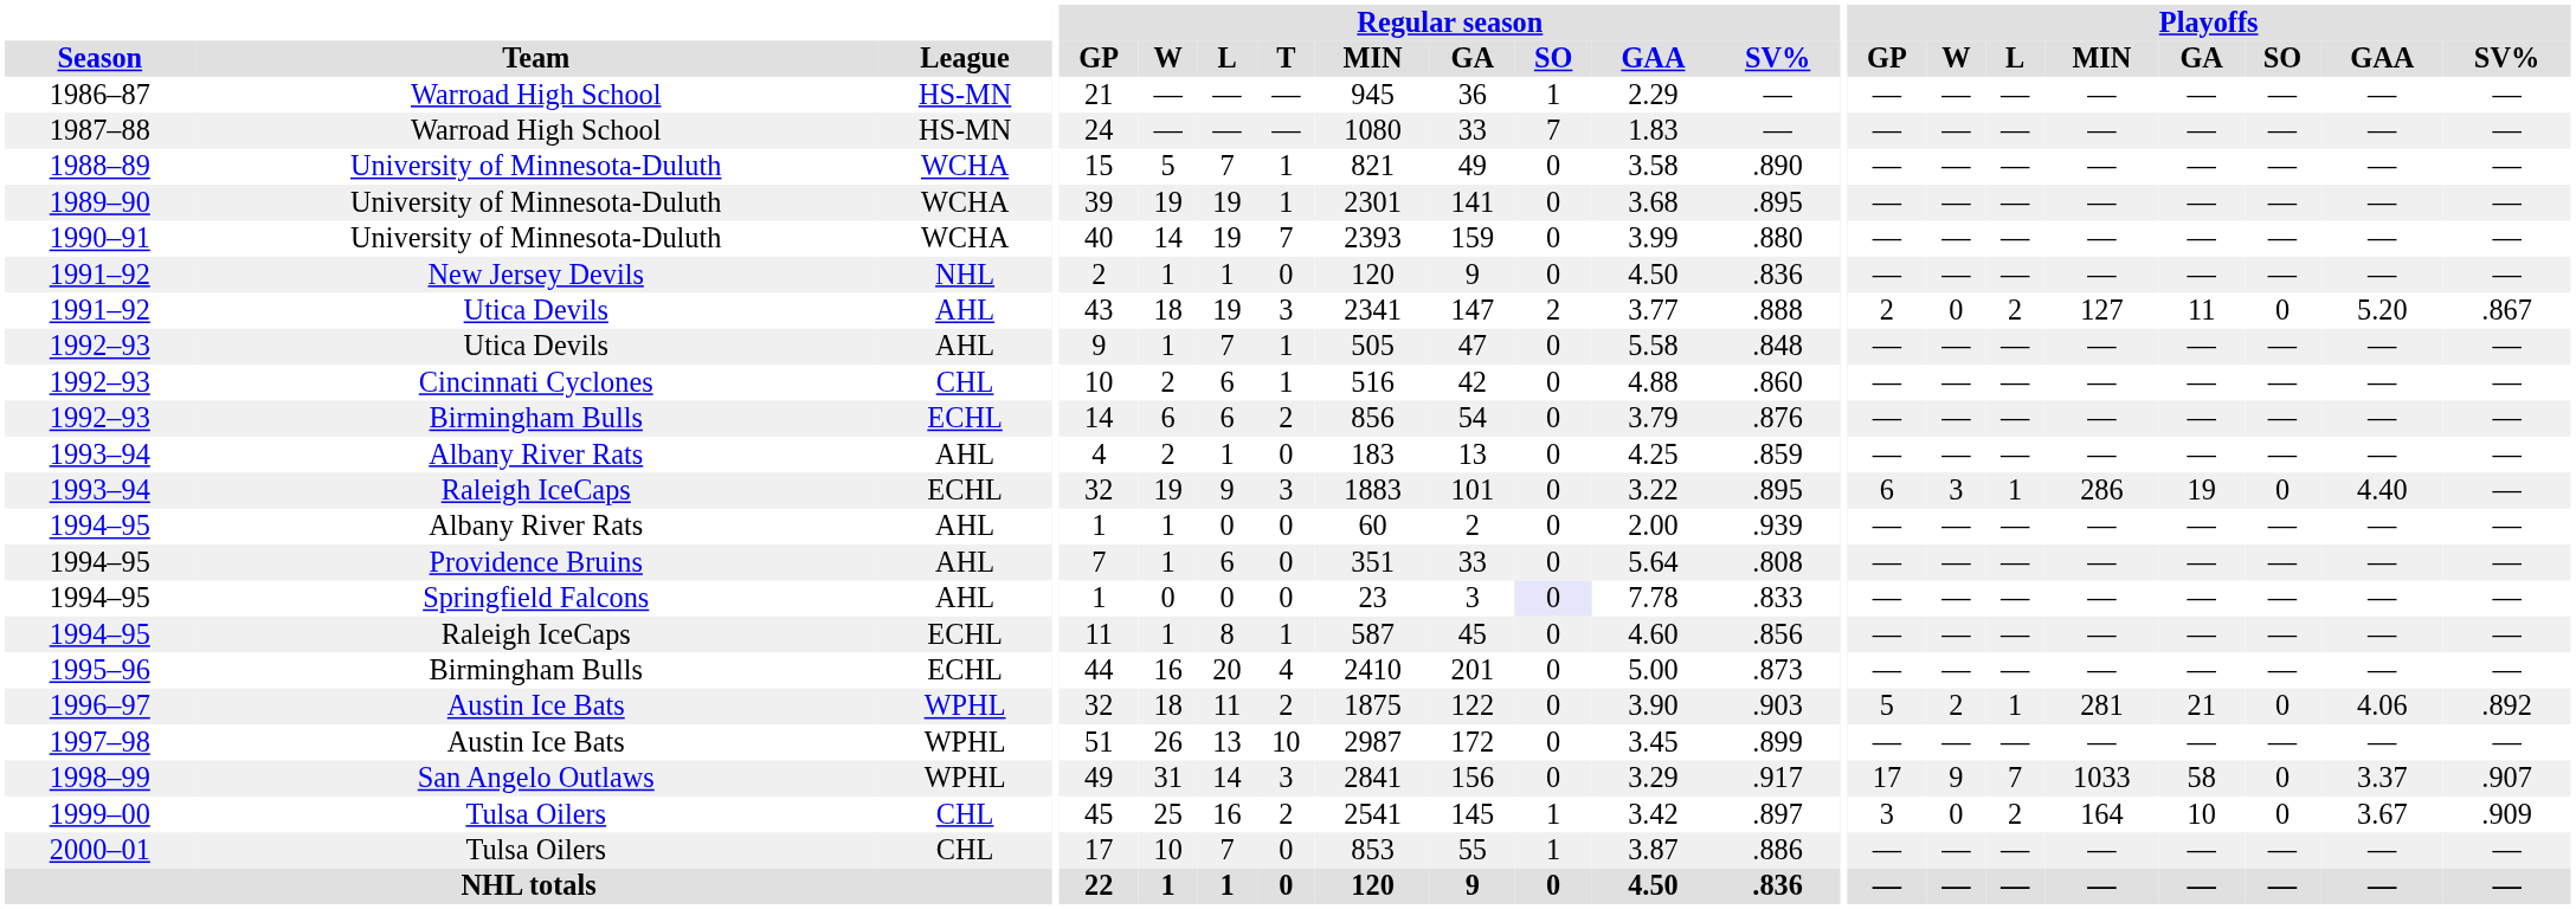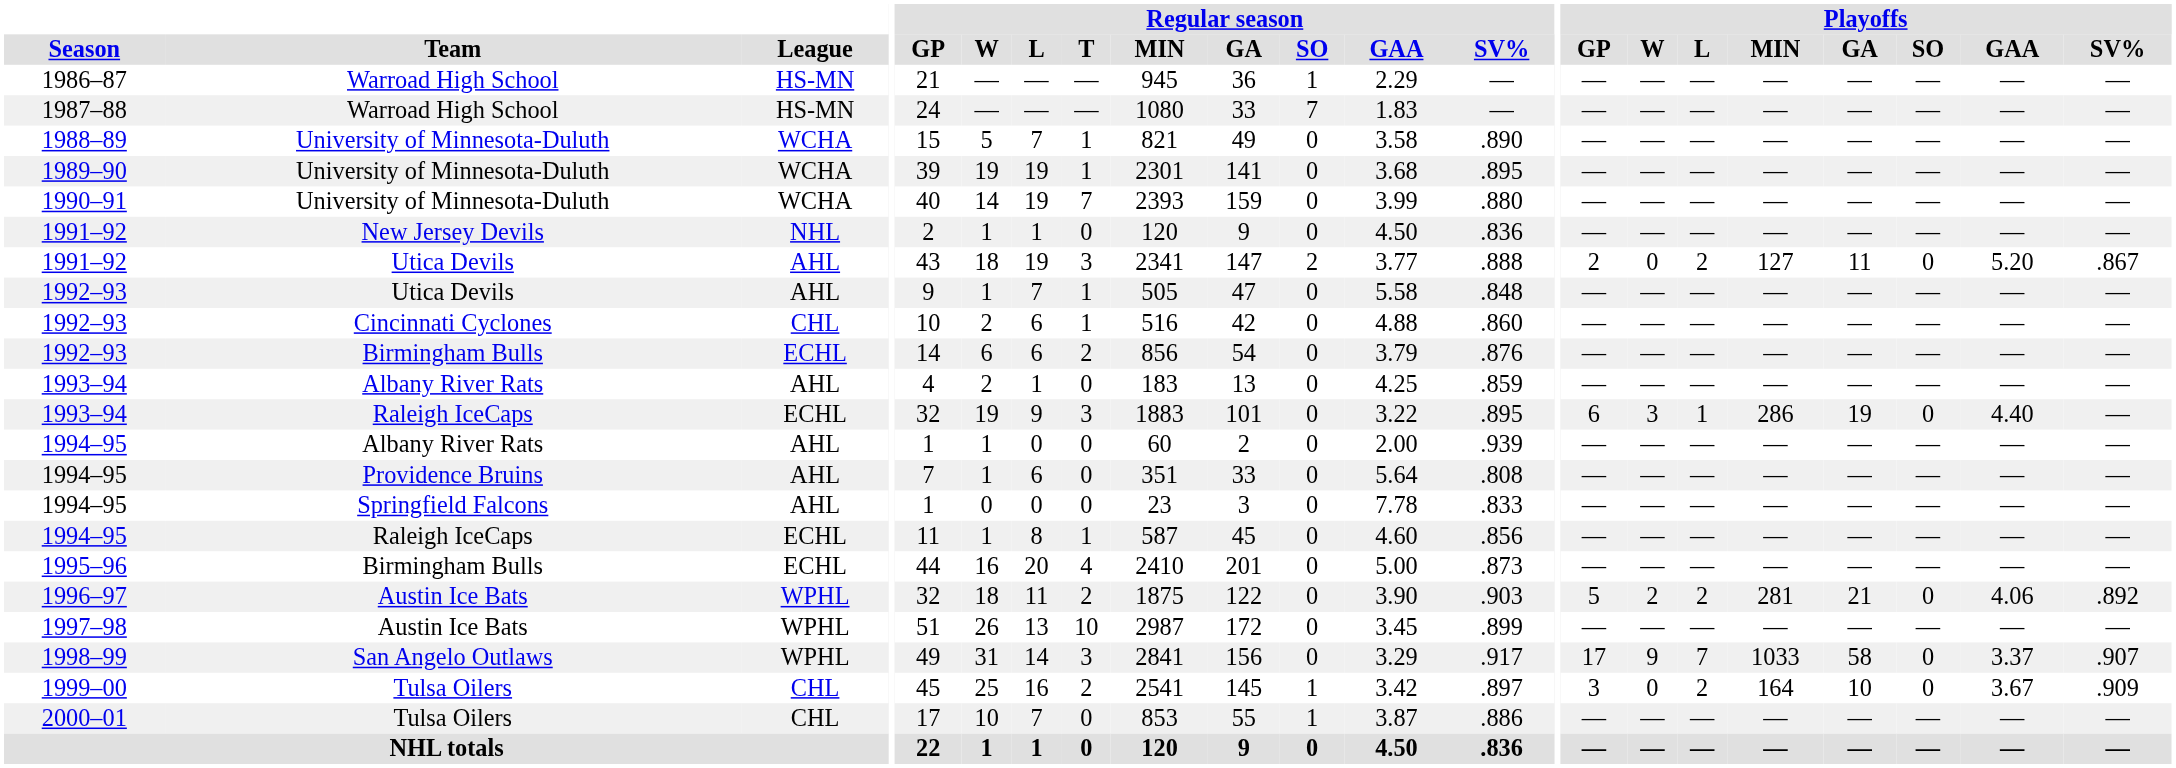1994–95 / Springfield Falcons | Regular season / SO: lavender background -> no background
1996–97 | Playoffs / L: 1 -> 2
